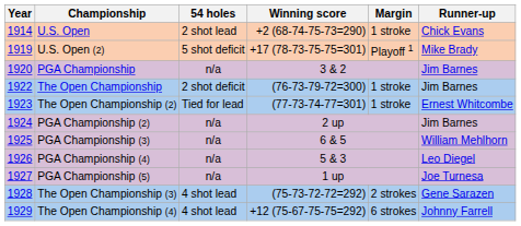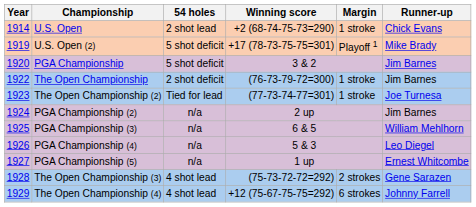PGA Championship | 54 holes: n/a -> 5 shot deficit
The Open Championship (2) | Runner-up: Ernest Whitcombe -> Joe Turnesa
PGA Championship (5) | Runner-up: Joe Turnesa -> Ernest Whitcombe
